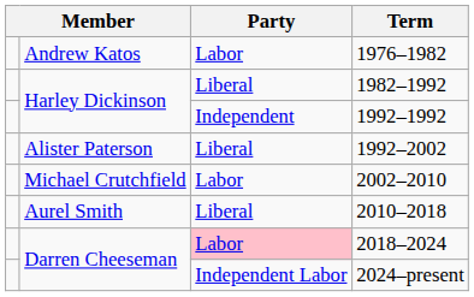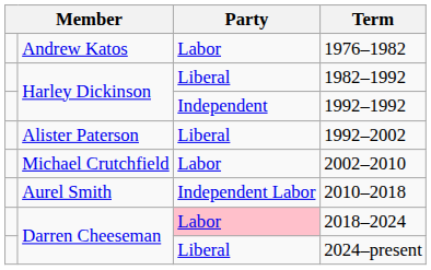2010–2018 | Party: Liberal -> Independent Labor
2024–present | Party: Independent Labor -> Liberal
